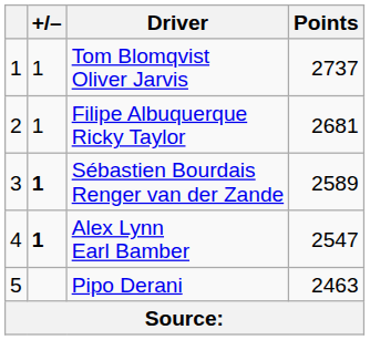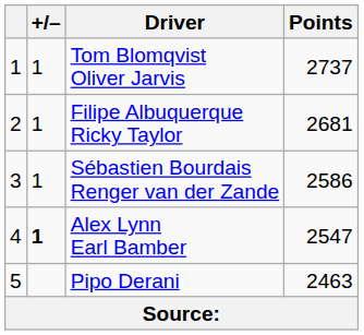Sébastien Bourdais Renger van der Zande | +/–: bold -> normal
Sébastien Bourdais Renger van der Zande | Points: 2589 -> 2586
